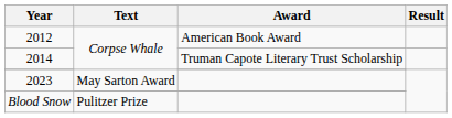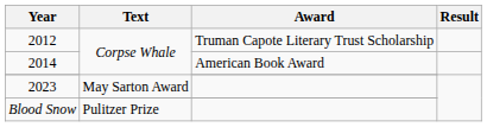2012 | Award: American Book Award -> Truman Capote Literary Trust Scholarship
2014 | Award: Truman Capote Literary Trust Scholarship -> American Book Award
